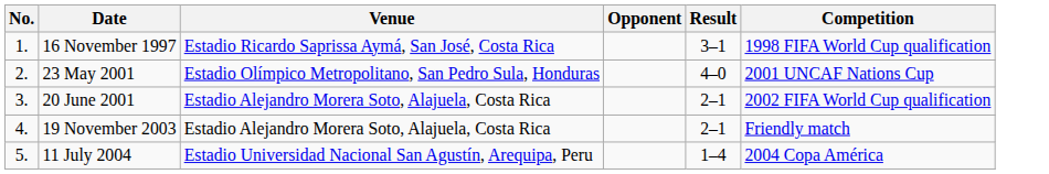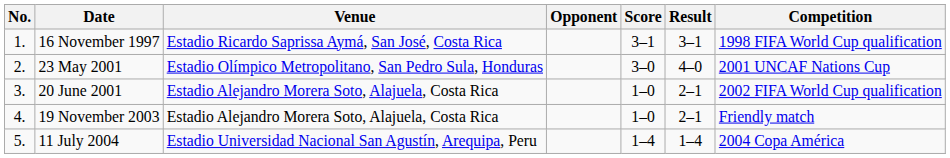+ column: Score | 3–1 | 3–0 | 1–0 | 1–0 | 1–4
